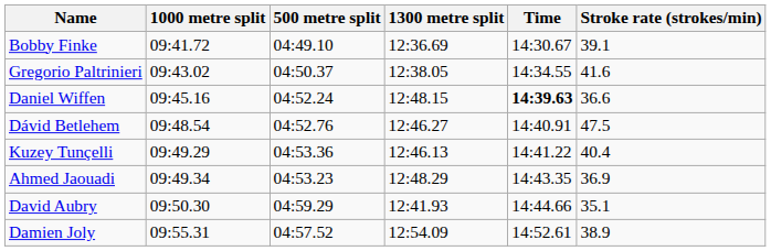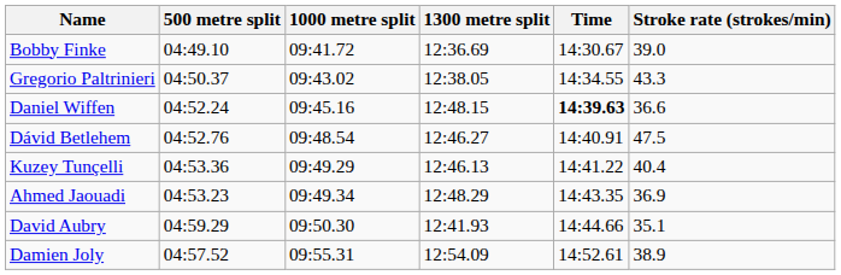columns swapped: 500 metre split <-> 1000 metre split
Bobby Finke | Stroke rate (strokes/min): 39.1 -> 39.0
Gregorio Paltrinieri | Stroke rate (strokes/min): 41.6 -> 43.3
